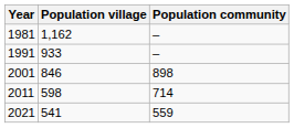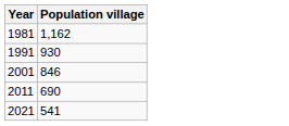- column: Population community | – | – | 898 | 714 | 559
1991 | Population village: 933 -> 930
2011 | Population village: 598 -> 690
